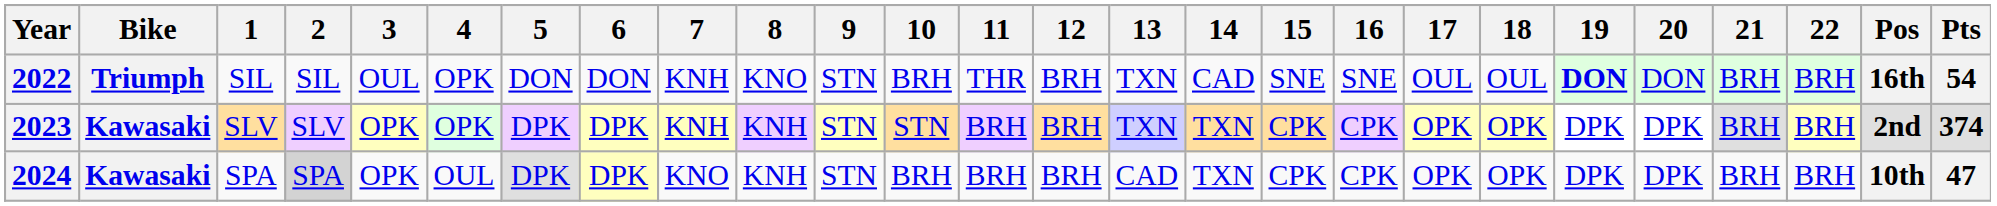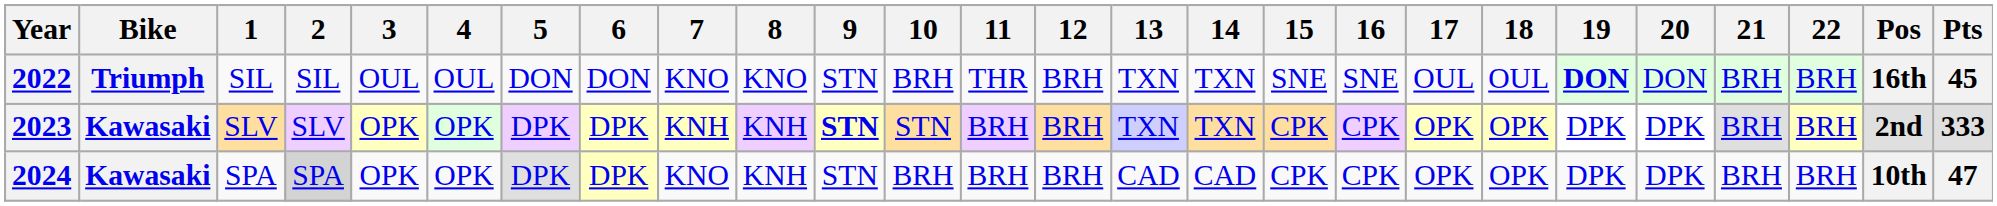2022 | 4: OPK -> OUL
2022 | 7: KNH -> KNO
2022 | 14: CAD -> TXN
2022 | Pts: 54 -> 45
2023 | 9: normal -> bold
2023 | Pts: 374 -> 333
2024 | 4: OUL -> OPK
2024 | 14: TXN -> CAD
